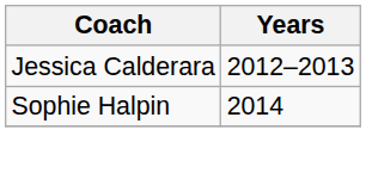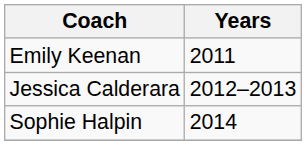+ row: Emily Keenan | 2011
